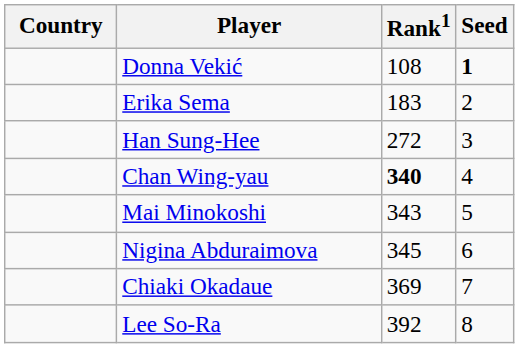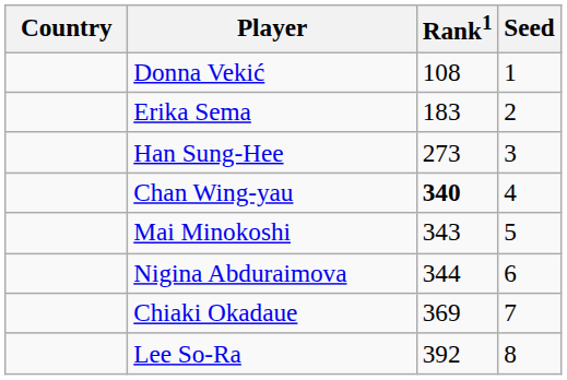Donna Vekić | Seed: bold -> normal
Han Sung-Hee | Rank1: 272 -> 273
Nigina Abduraimova | Rank1: 345 -> 344
